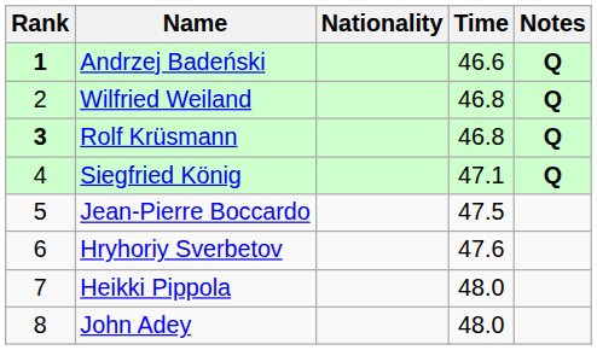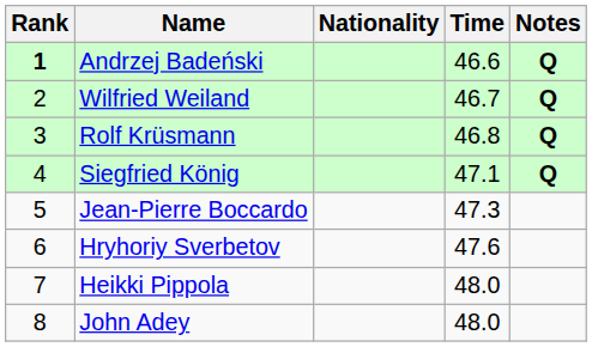Wilfried Weiland | Time: 46.8 -> 46.7
Rolf Krüsmann | Rank: bold -> normal
Jean-Pierre Boccardo | Time: 47.5 -> 47.3
